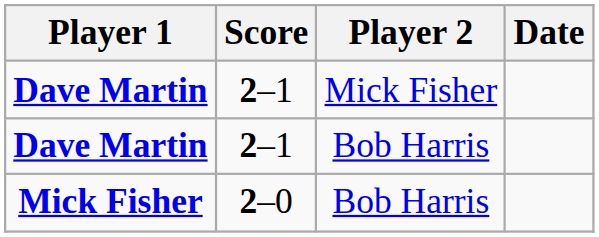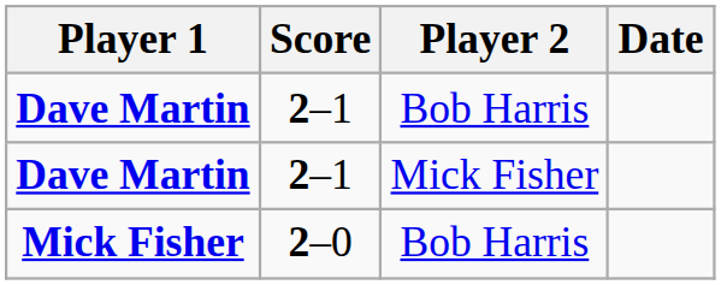rows swapped: Dave Martin / Mick Fisher <-> Dave Martin / Bob Harris
